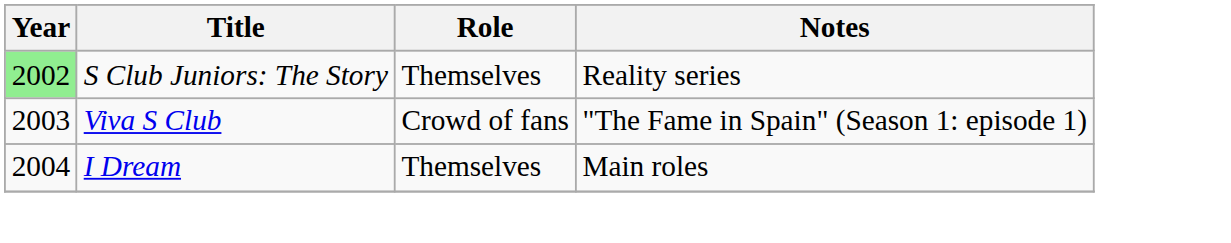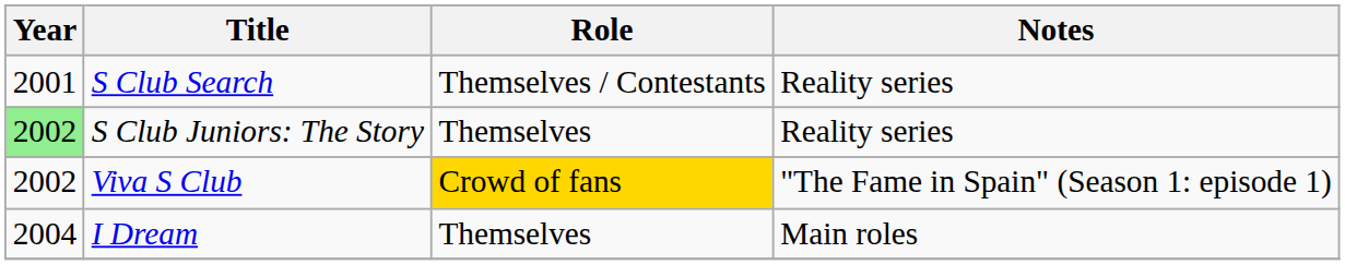+ row: 2001 | S Club Search | Themselves / Contestants | Reality series
Viva S Club | Year: 2003 -> 2002
Viva S Club | Role: no background -> gold background
